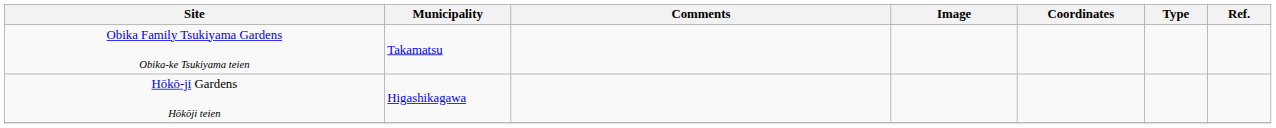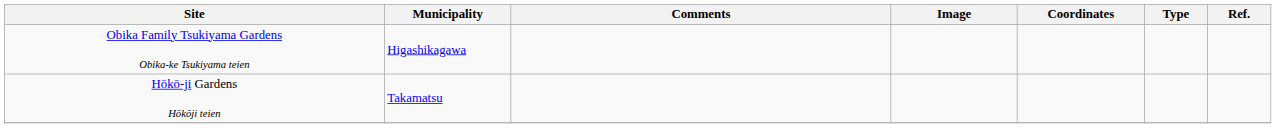Obika Family Tsukiyama Gardens Obika-ke Tsukiyama teien | Municipality: Takamatsu -> Higashikagawa
Hōkō-ji Gardens Hōkōji teien | Municipality: Higashikagawa -> Takamatsu
